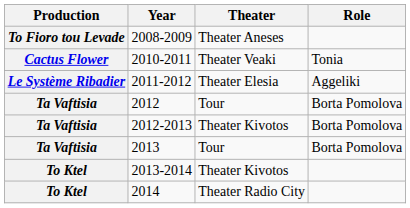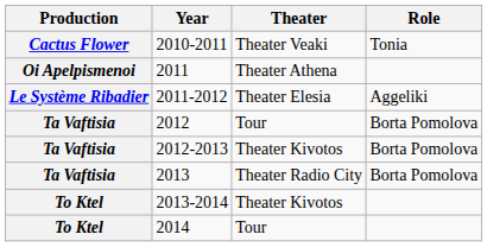- row: To Fioro tou Levade | 2008-2009 | Theater Aneses
+ row: Oi Apelpismenoi | 2011 | Theater Athena
2013 | Theater: Tour -> Theater Radio City
2014 | Theater: Theater Radio City -> Tour
